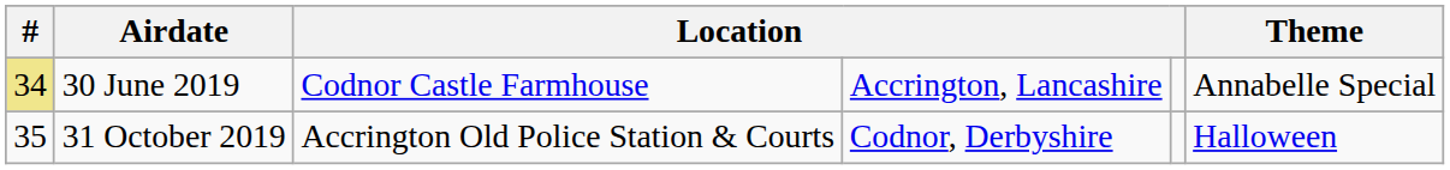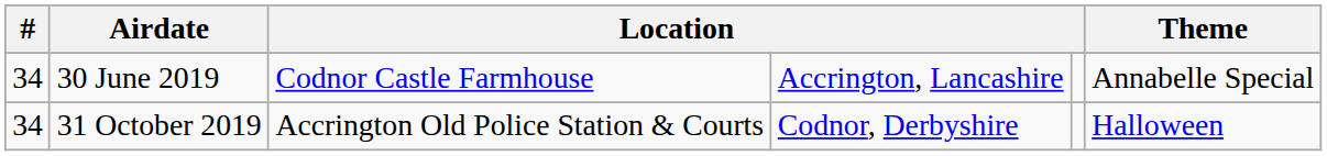30 June 2019 | #: khaki background -> no background
31 October 2019 | #: 35 -> 34
